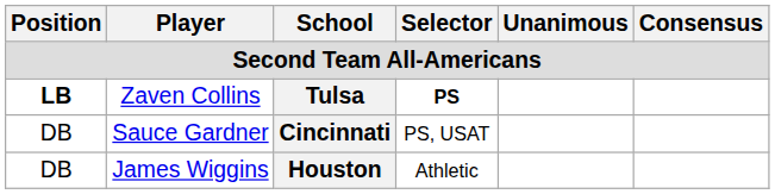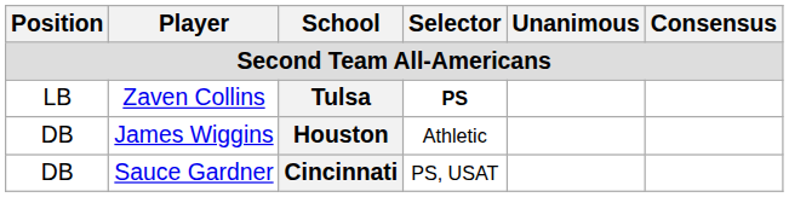Zaven Collins | Position: bold -> normal
rows swapped: Sauce Gardner <-> James Wiggins
